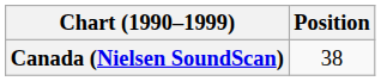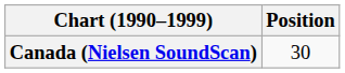Canada (Nielsen SoundScan) | Position: 38 -> 30
